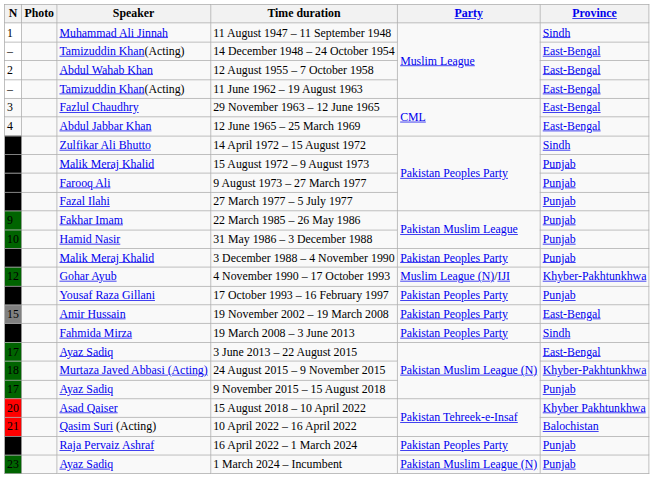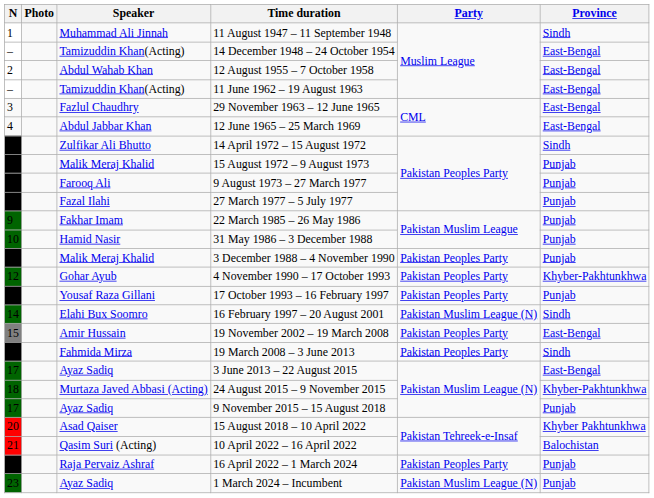4 November 1990 – 17 October 1993 | Party: Muslim League (N)/IJI -> Pakistan Peoples Party
+ row: 14 | Elahi Bux Soomro | 16 February 1997 – 20 August 2001 | Pakistan Muslim League (N) | Sindh
